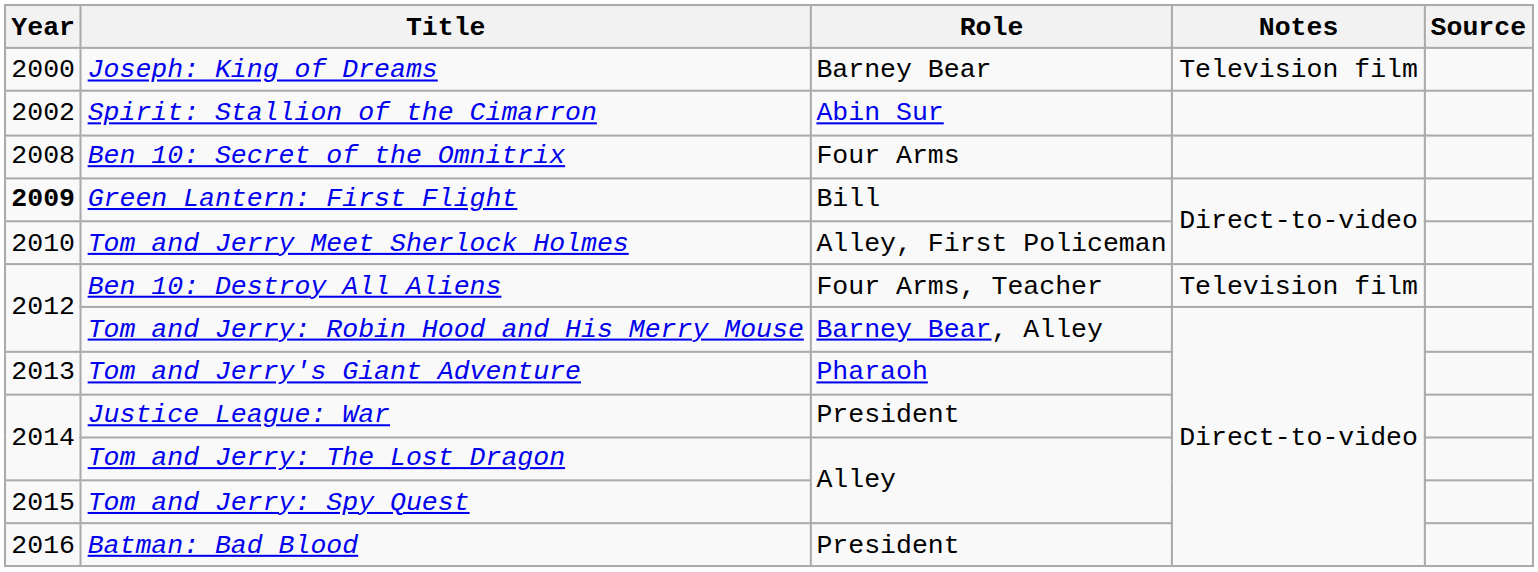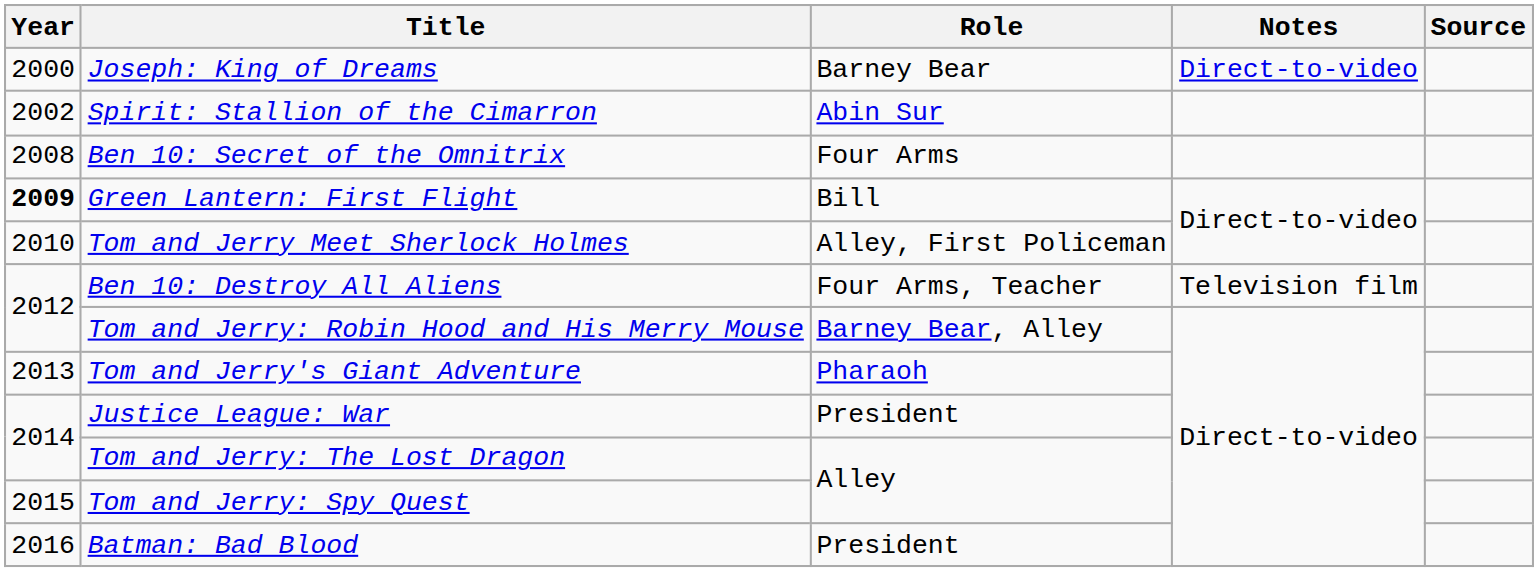Joseph: King of Dreams | Notes: Television film -> Direct-to-video
